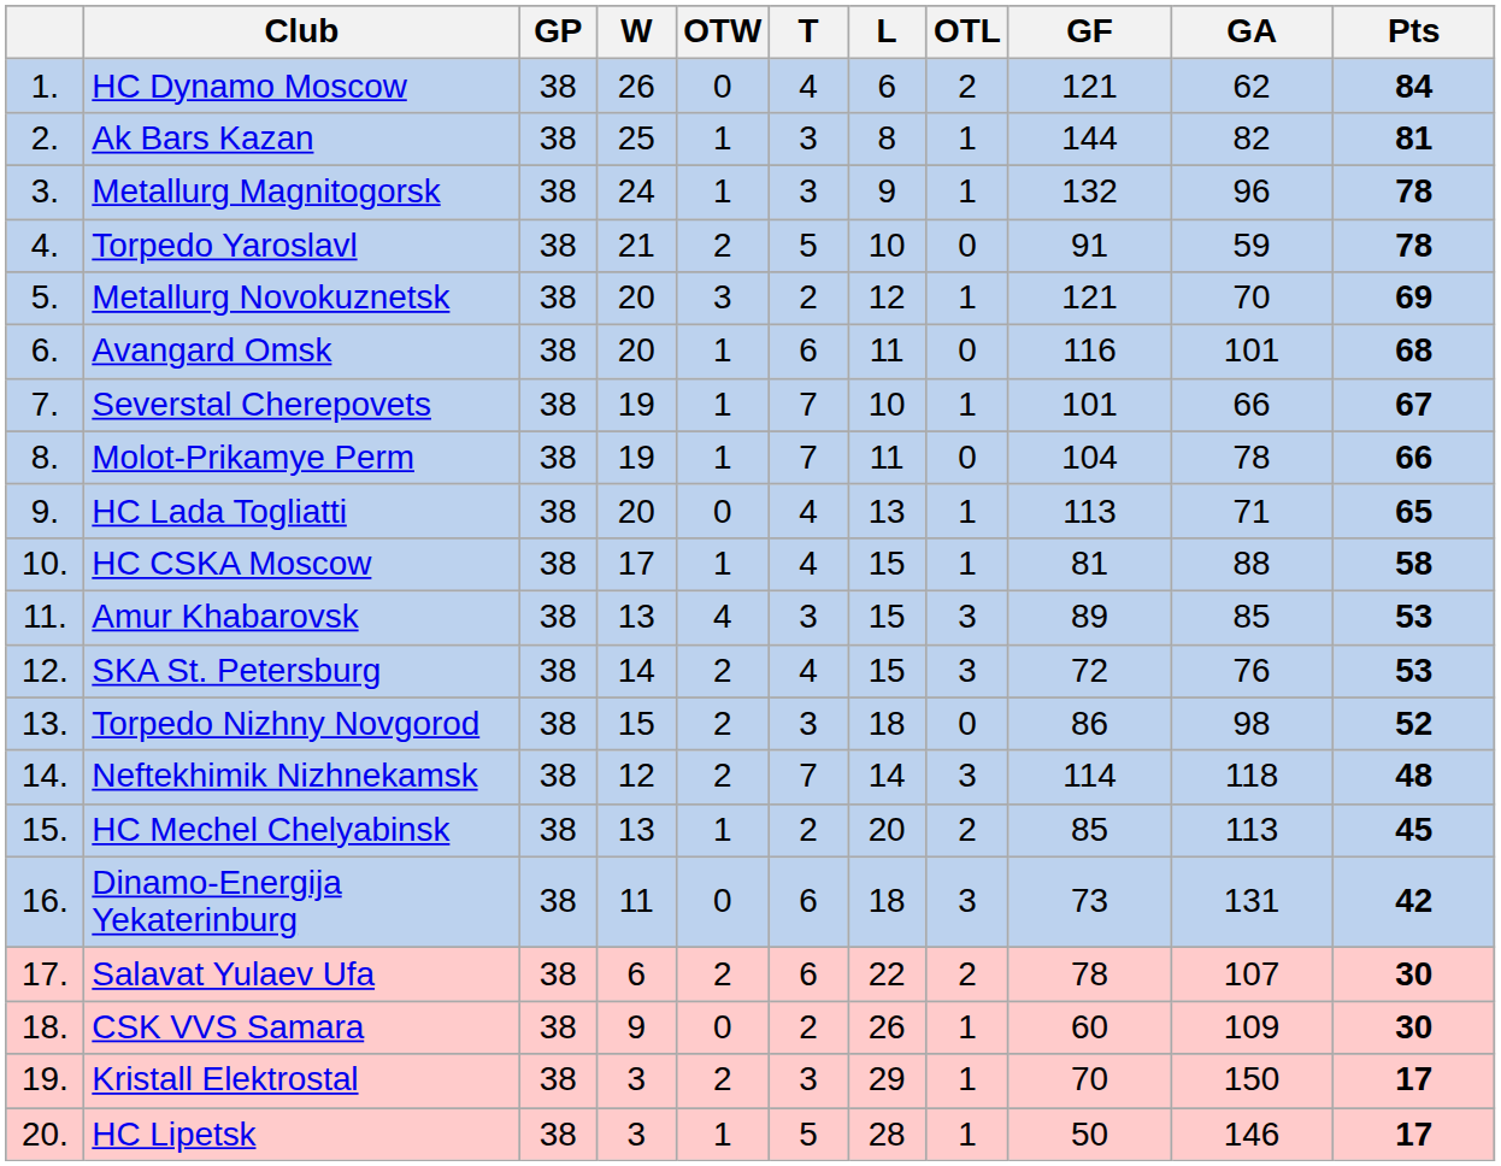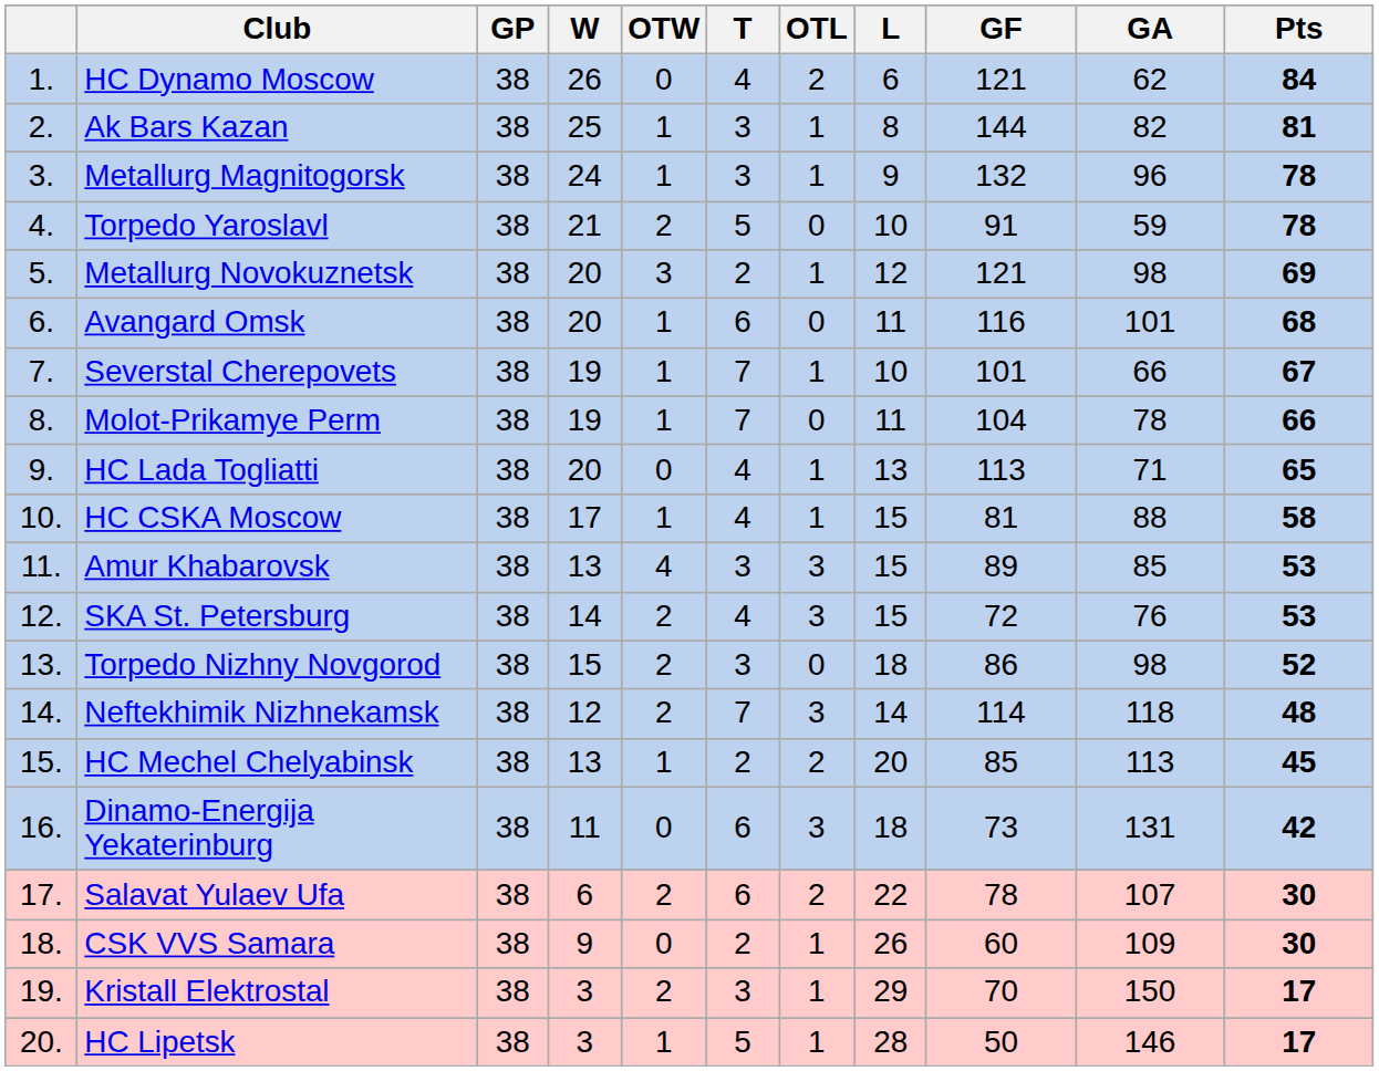columns swapped: OTL <-> L
Metallurg Novokuznetsk | GA: 70 -> 98
